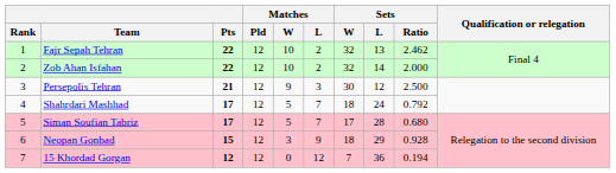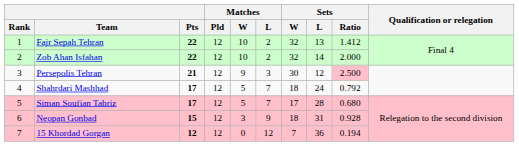Fajr Sepah Tehran | Sets / Ratio: 2.462 -> 1.412
Persepolis Tehran | Sets / Ratio: no background -> pink background
Neopan Gonbad | Sets / L: 29 -> 31
